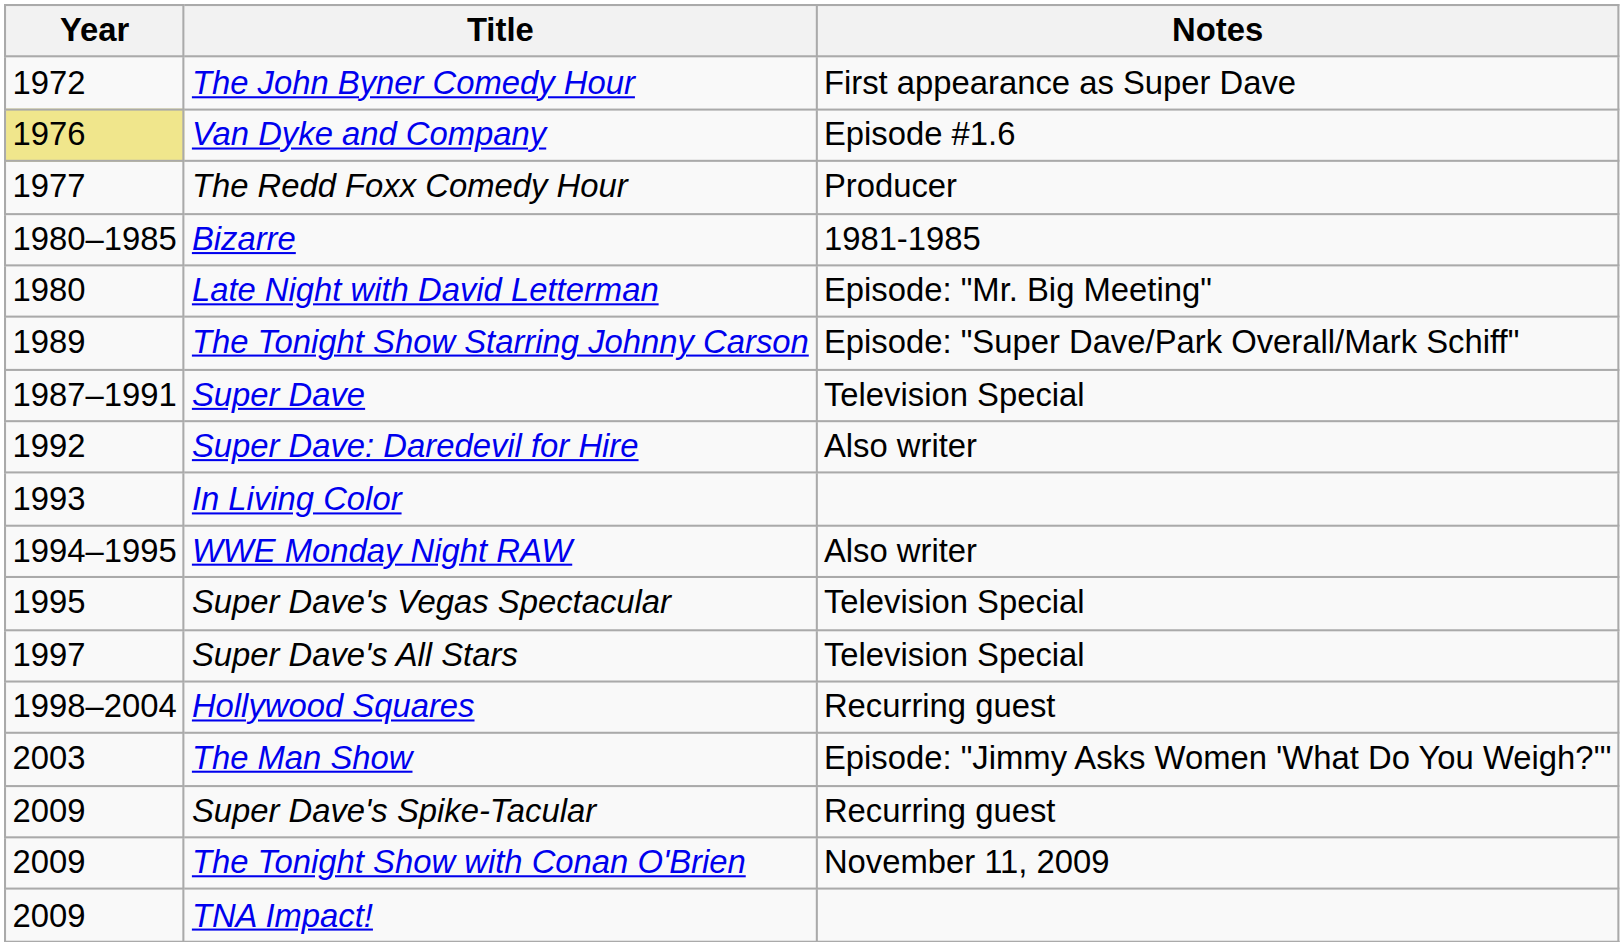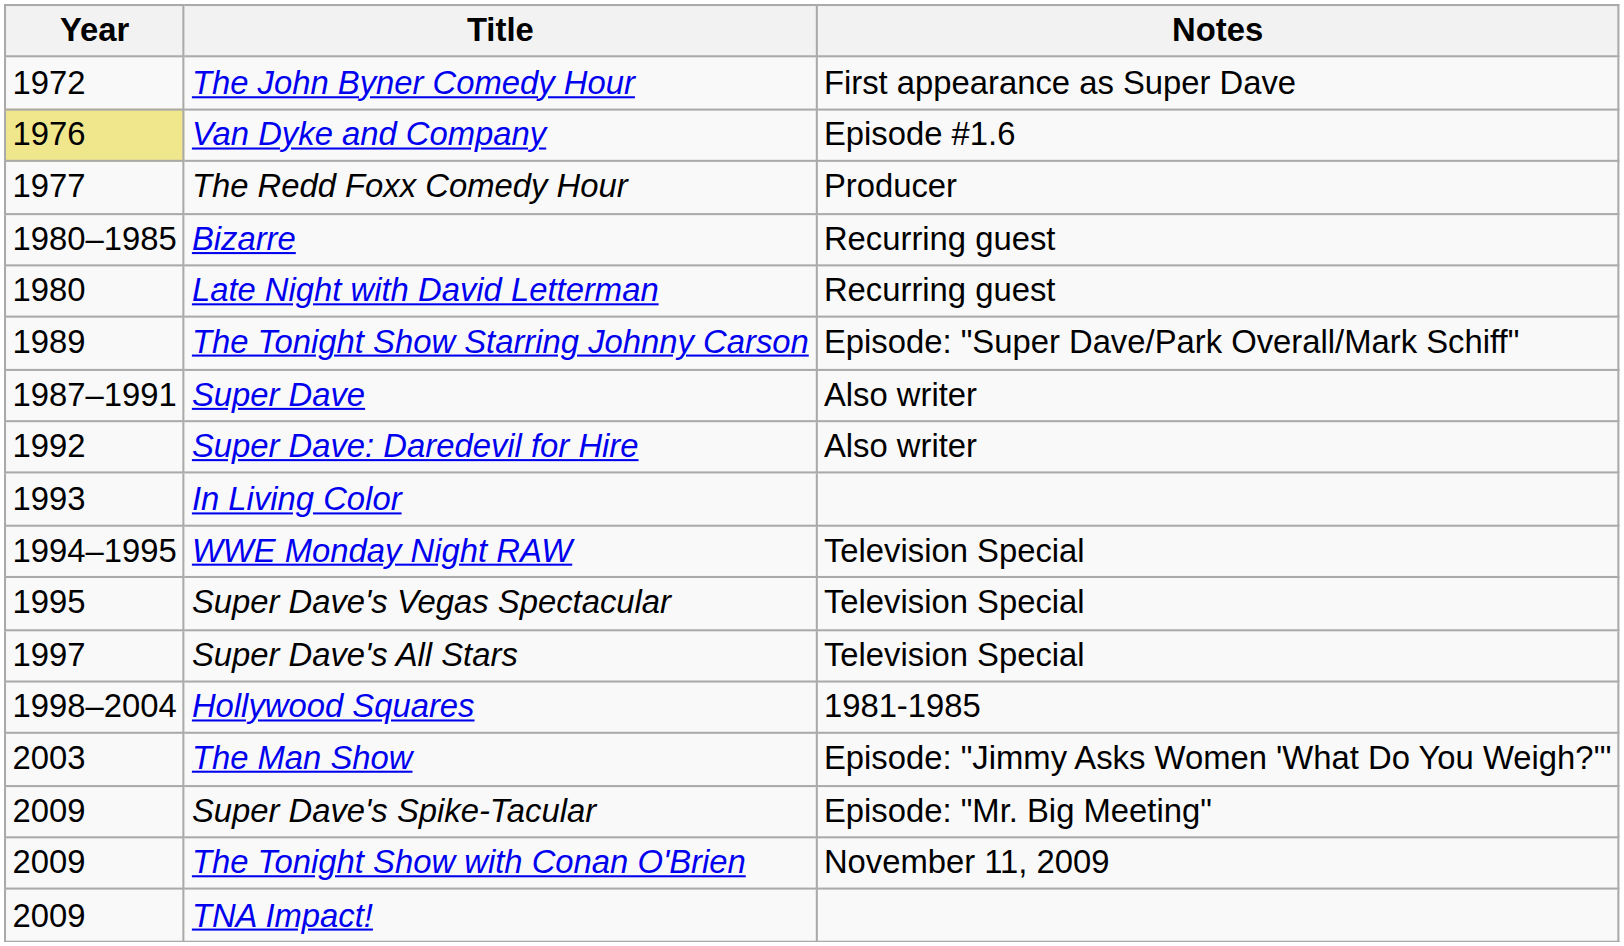Bizarre | Notes: 1981-1985 -> Recurring guest
Late Night with David Letterman | Notes: Episode: "Mr. Big Meeting" -> Recurring guest
Super Dave | Notes: Television Special -> Also writer
WWE Monday Night RAW | Notes: Also writer -> Television Special
Hollywood Squares | Notes: Recurring guest -> 1981-1985
Super Dave's Spike-Tacular | Notes: Recurring guest -> Episode: "Mr. Big Meeting"
